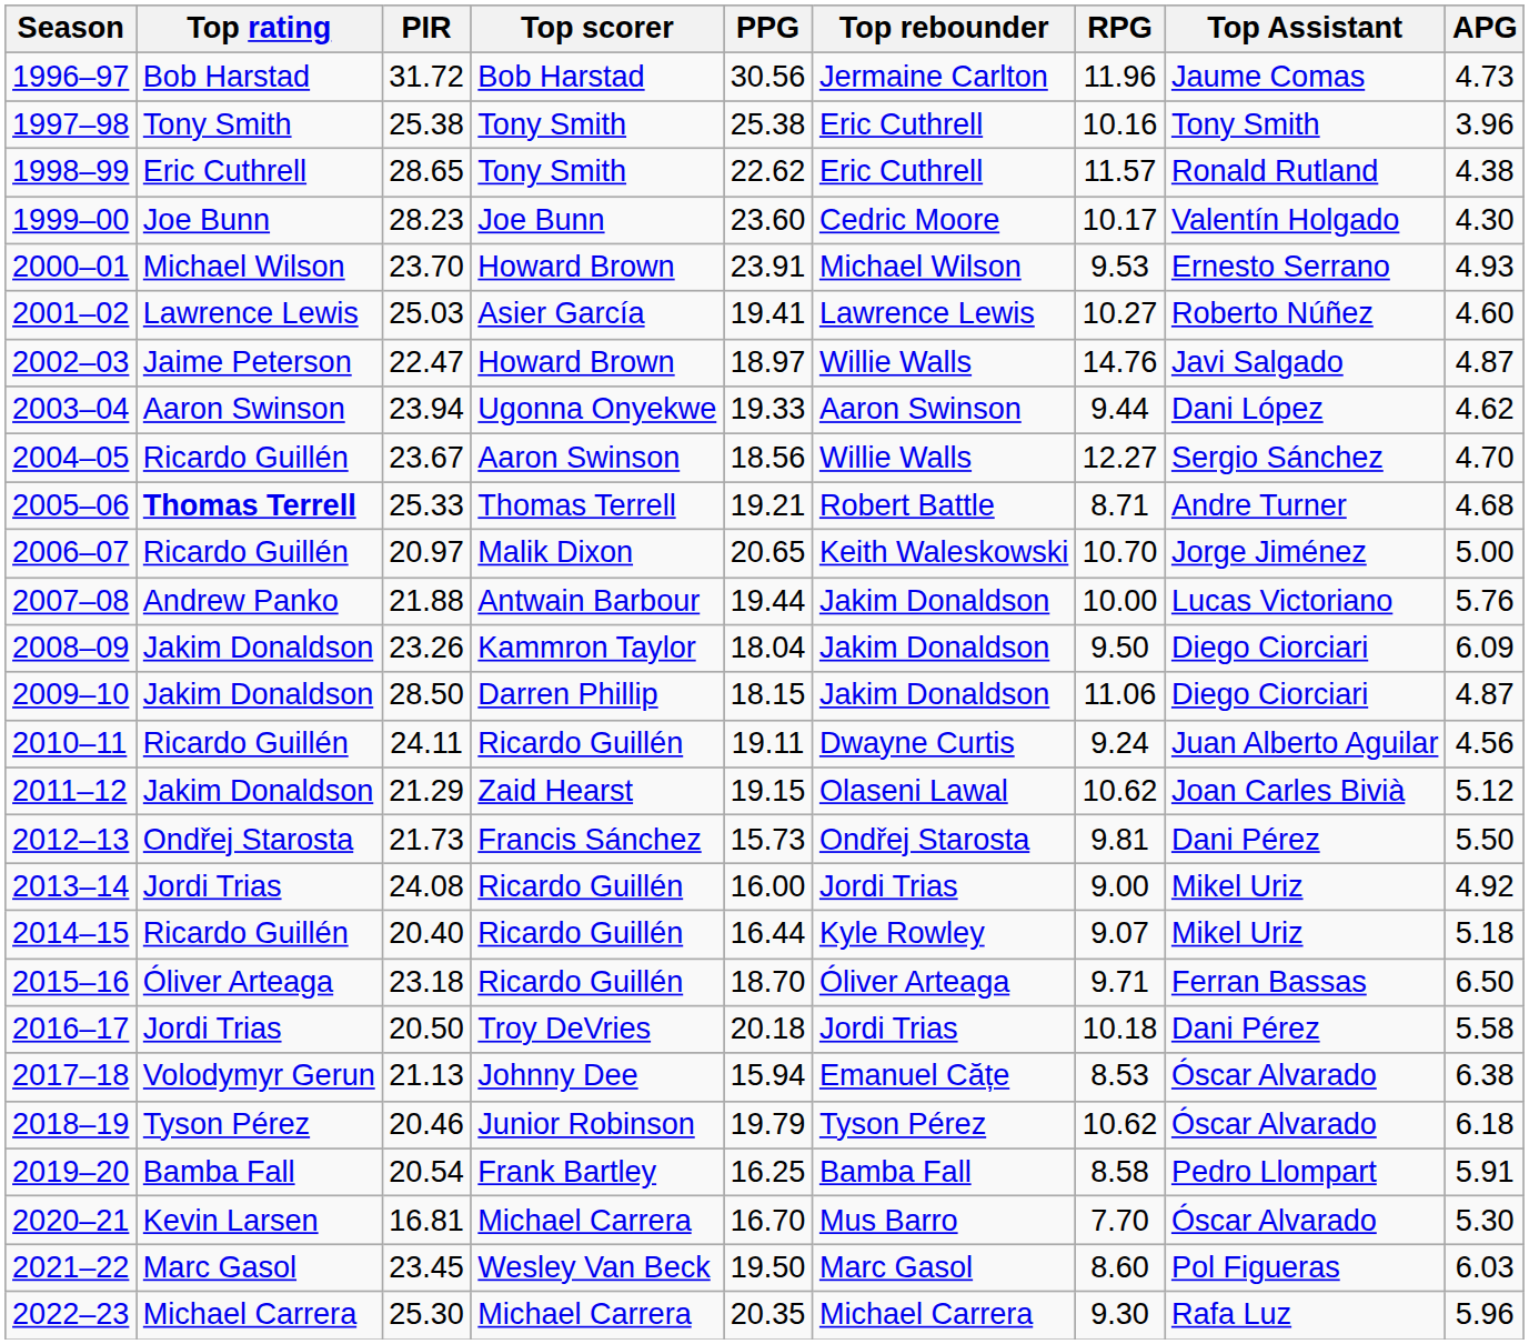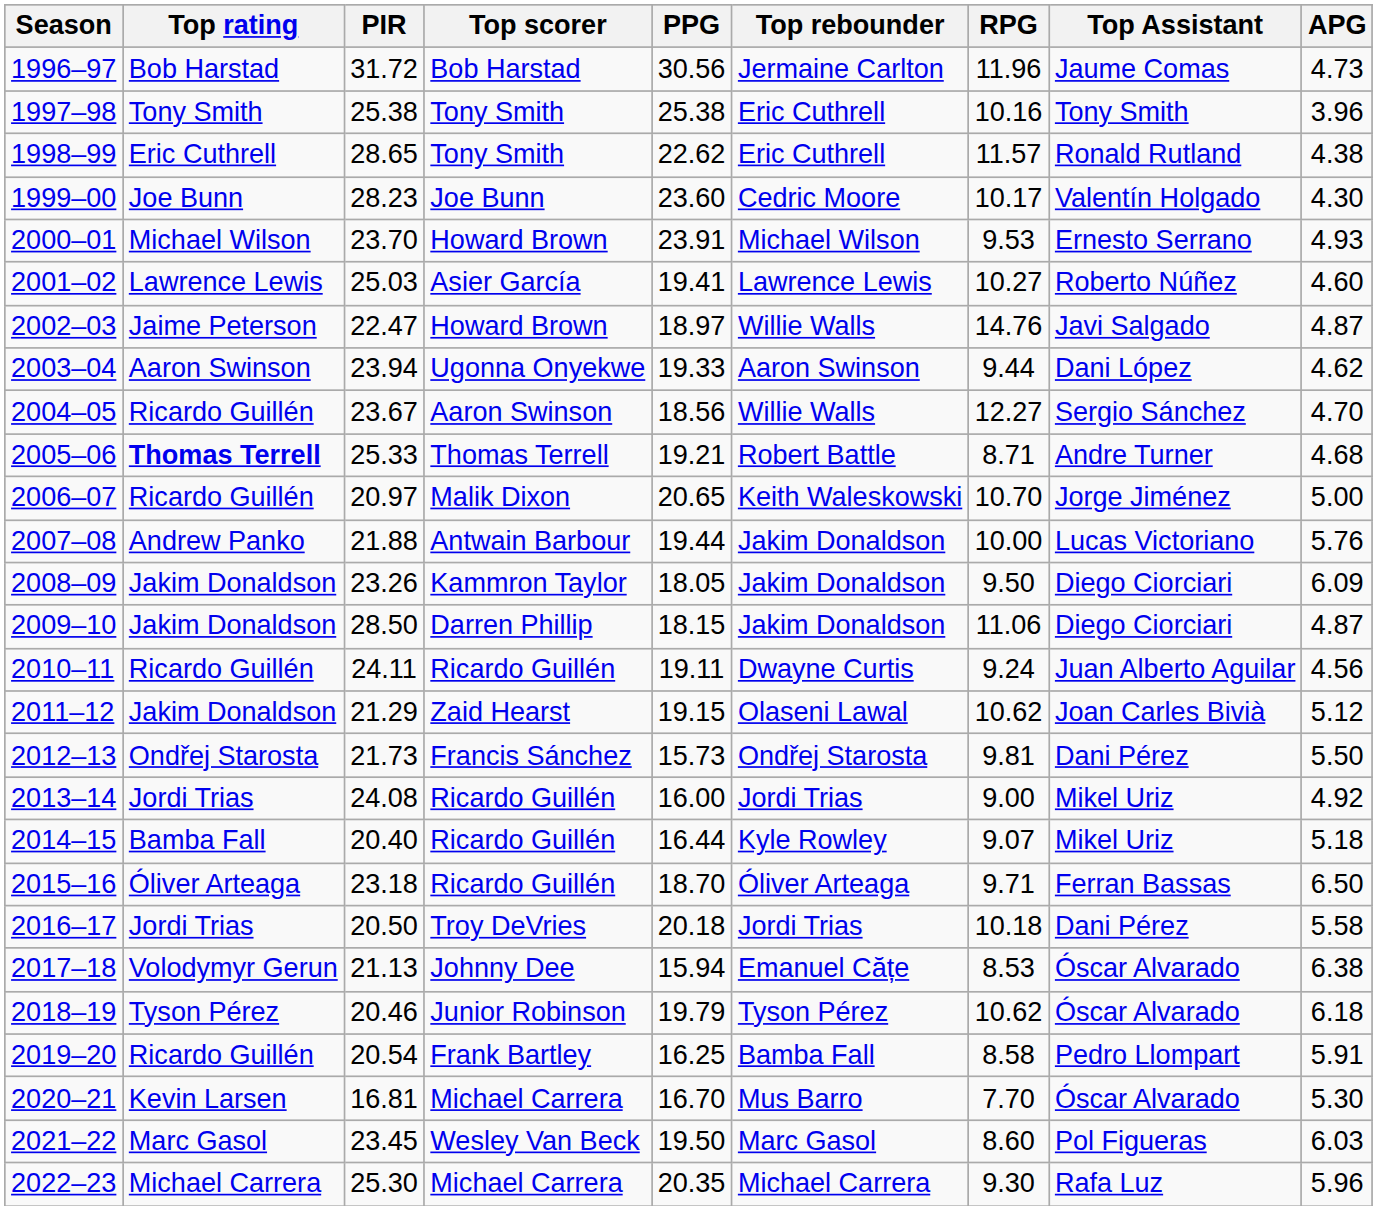2008–09 | PPG: 18.04 -> 18.05
2014–15 | Top rating: Ricardo Guillén -> Bamba Fall
2019–20 | Top rating: Bamba Fall -> Ricardo Guillén
